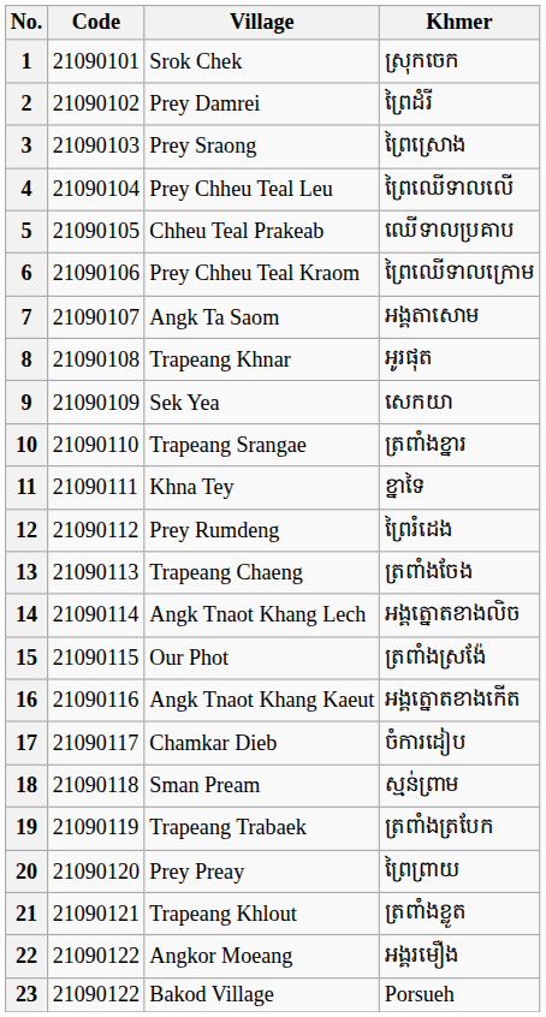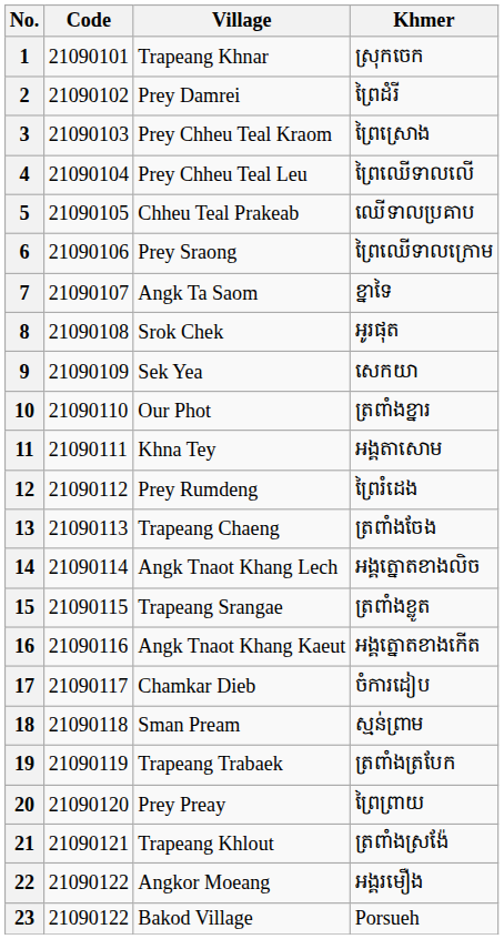1 | Village: Srok Chek -> Trapeang Khnar
3 | Village: Prey Sraong -> Prey Chheu Teal Kraom
6 | Village: Prey Chheu Teal Kraom -> Prey Sraong
7 | Khmer: អង្គតាសោម -> ខ្នាទៃ
8 | Village: Trapeang Khnar -> Srok Chek
10 | Village: Trapeang Srangae -> Our Phot
11 | Khmer: ខ្នាទៃ -> អង្គតាសោម
15 | Village: Our Phot -> Trapeang Srangae
15 | Khmer: ត្រពាំងស្រង៉ែ -> ត្រពាំងខ្លូត
21 | Khmer: ត្រពាំងខ្លូត -> ត្រពាំងស្រង៉ែ
